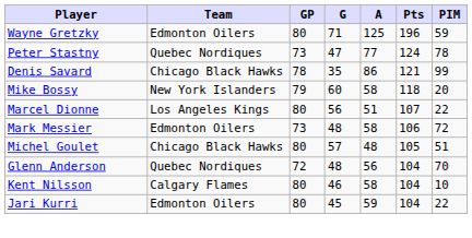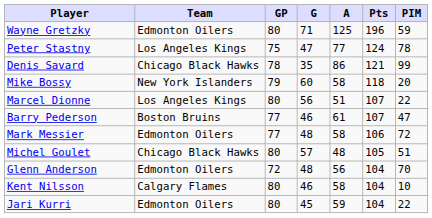Peter Stastny | Team: Quebec Nordiques -> Los Angeles Kings
Peter Stastny | GP: 73 -> 75
+ row: Barry Pederson | Boston Bruins | 77 | 46 | 61 | 107 | 47
Mark Messier | GP: 73 -> 77
Glenn Anderson | Team: Quebec Nordiques -> Edmonton Oilers
